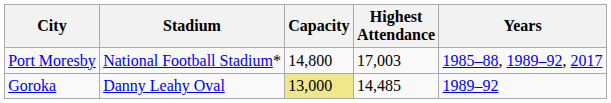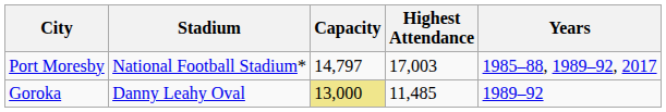Port Moresby | Capacity: 14,800 -> 14,797
Goroka | Highest Attendance: 14,485 -> 11,485
